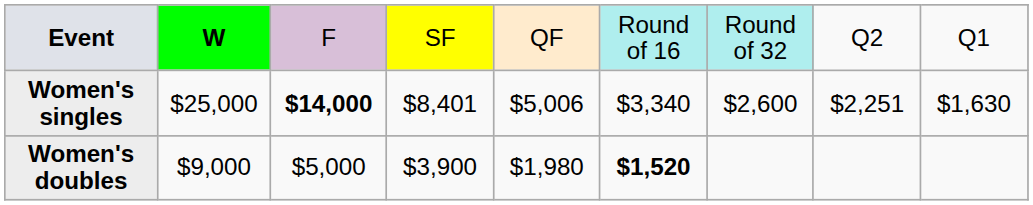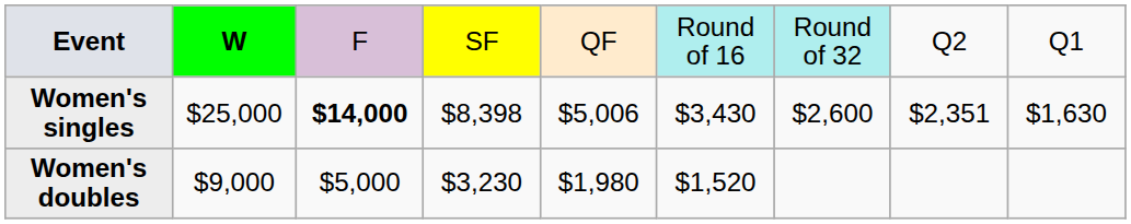Women's singles | column 4: $8,401 -> $8,398
Women's singles | column 6: $3,340 -> $3,430
Women's singles | column 8: $2,251 -> $2,351
Women's doubles | column 4: $3,900 -> $3,230
Women's doubles | column 6: bold -> normal
